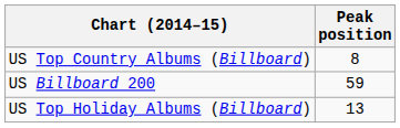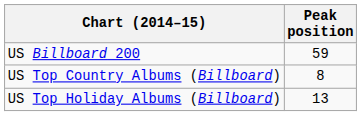rows swapped: US Billboard 200 <-> US Top Country Albums (Billboard)
